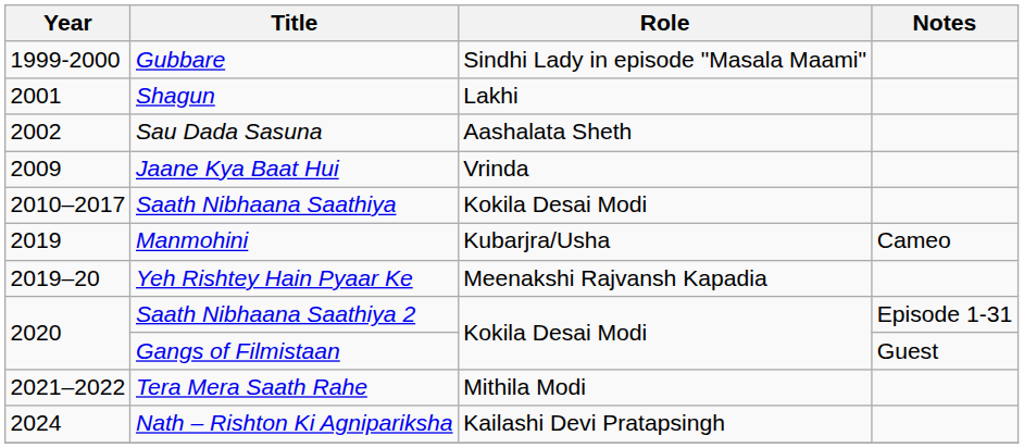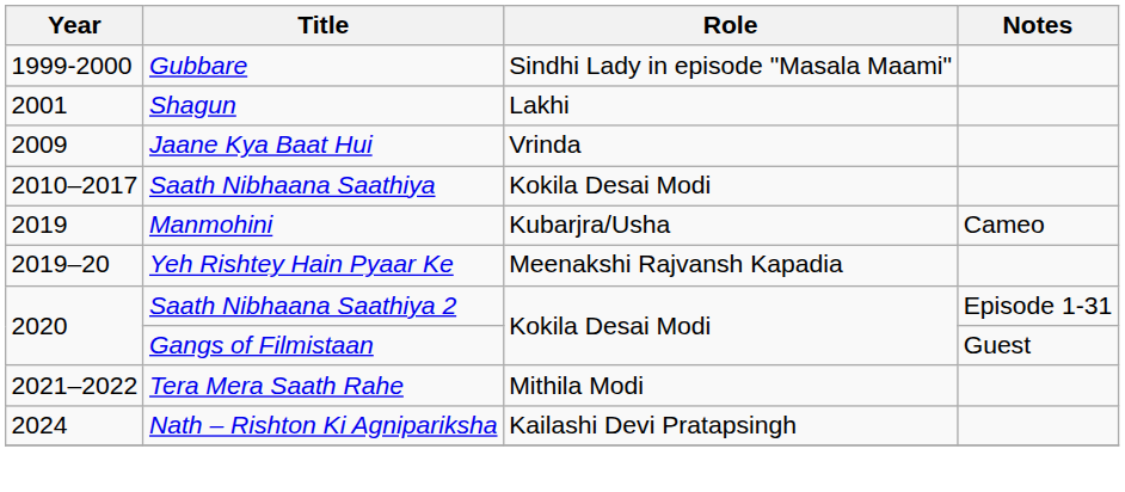- row: 2002 | Sau Dada Sasuna | Aashalata Sheth
